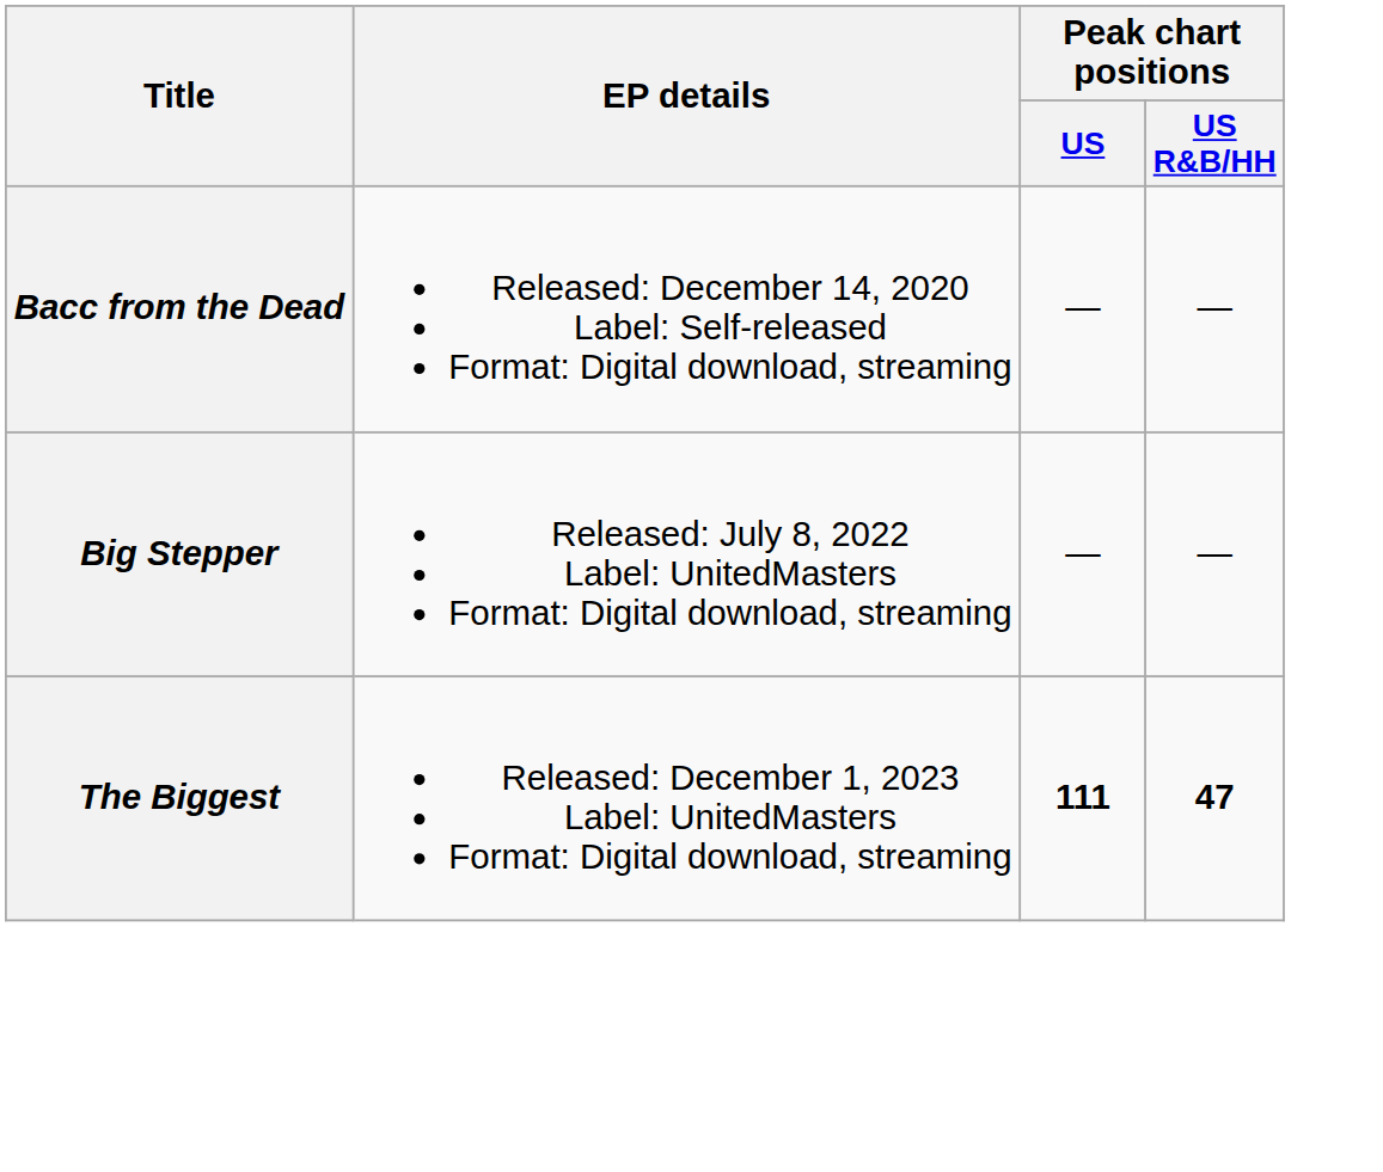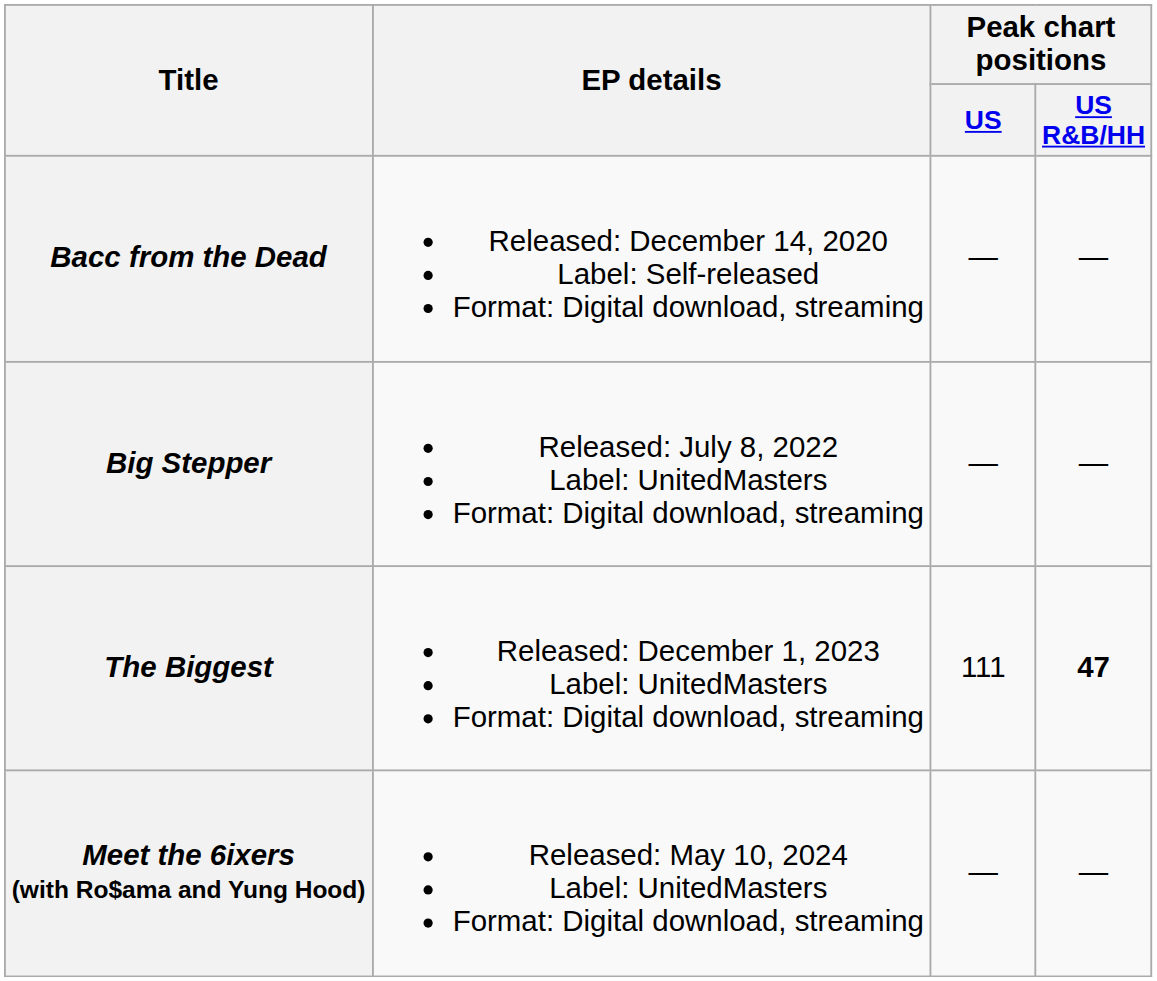The Biggest | Peak chart positions / US: bold -> normal
+ row: Meet the 6ixers (with Ro$ama and Yung Hood) | Released: May 10, 2024 Label: UnitedMasters Format: Digital download, streaming | — | —
